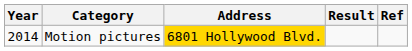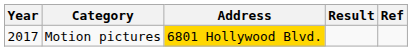Motion pictures | Year: 2014 -> 2017
